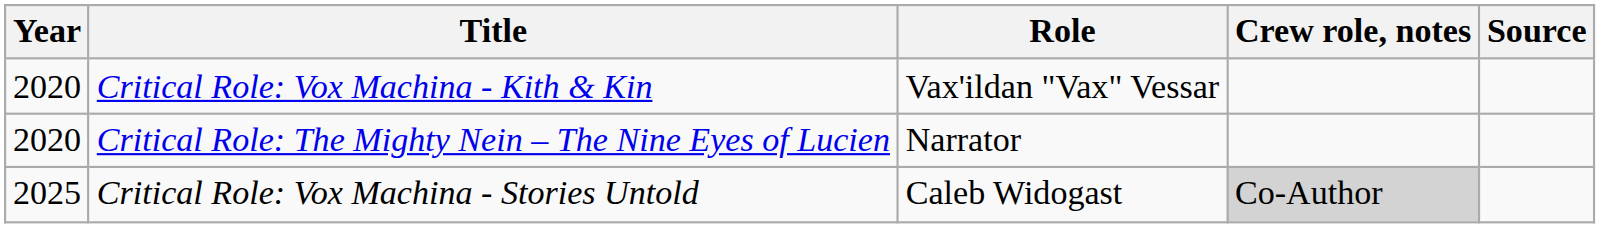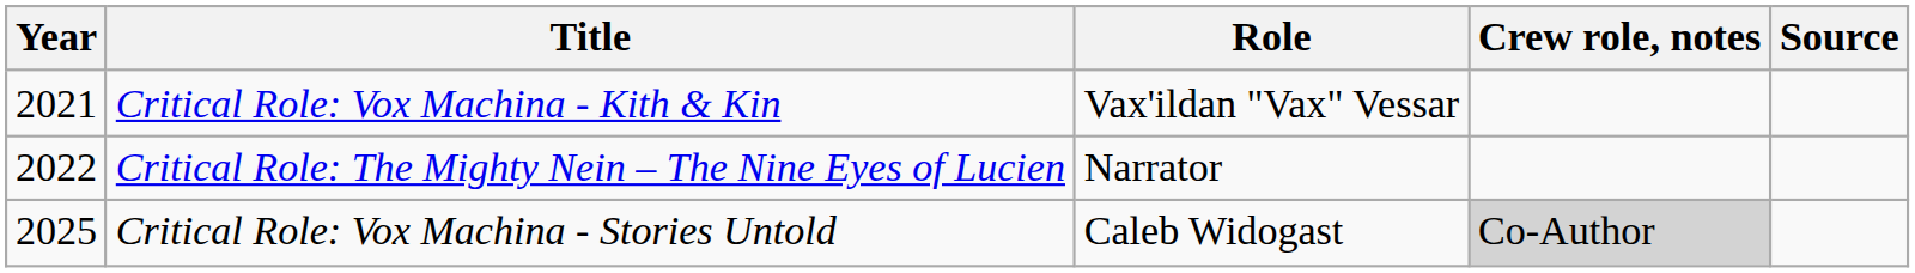Critical Role: Vox Machina - Kith & Kin | Year: 2020 -> 2021
Critical Role: The Mighty Nein – The Nine Eyes of Lucien | Year: 2020 -> 2022
